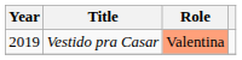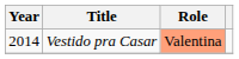Vestido pra Casar | Year: 2019 -> 2014
